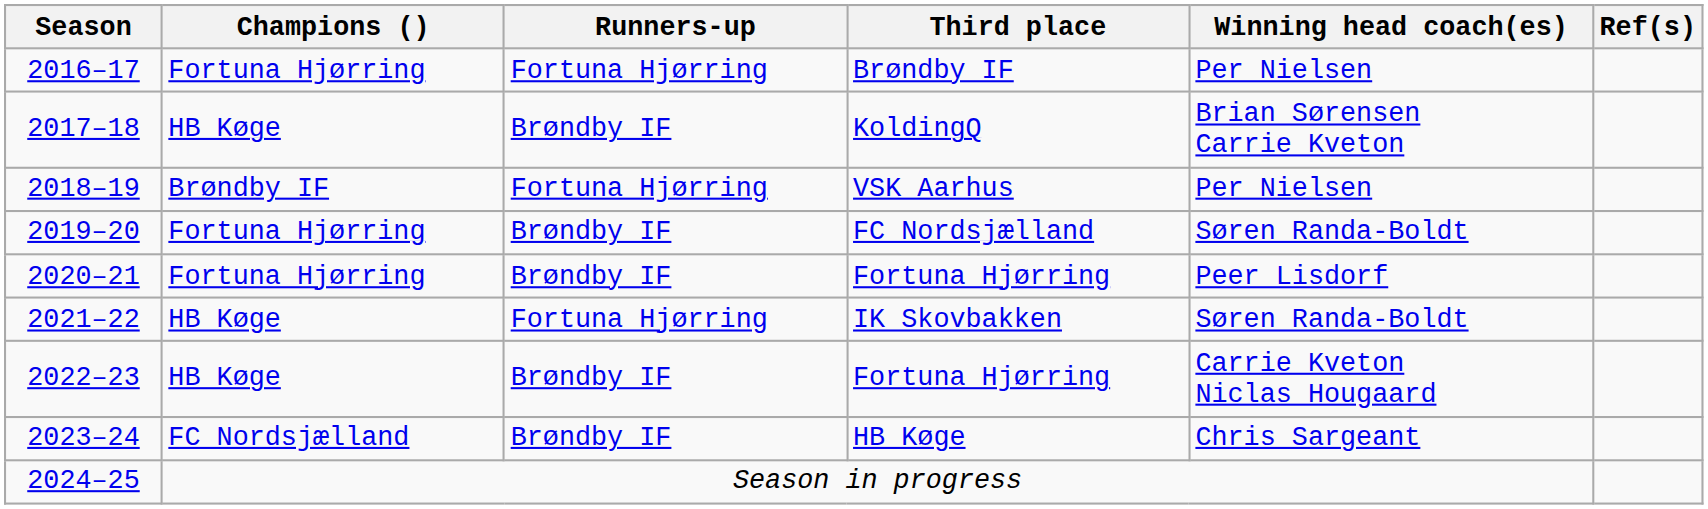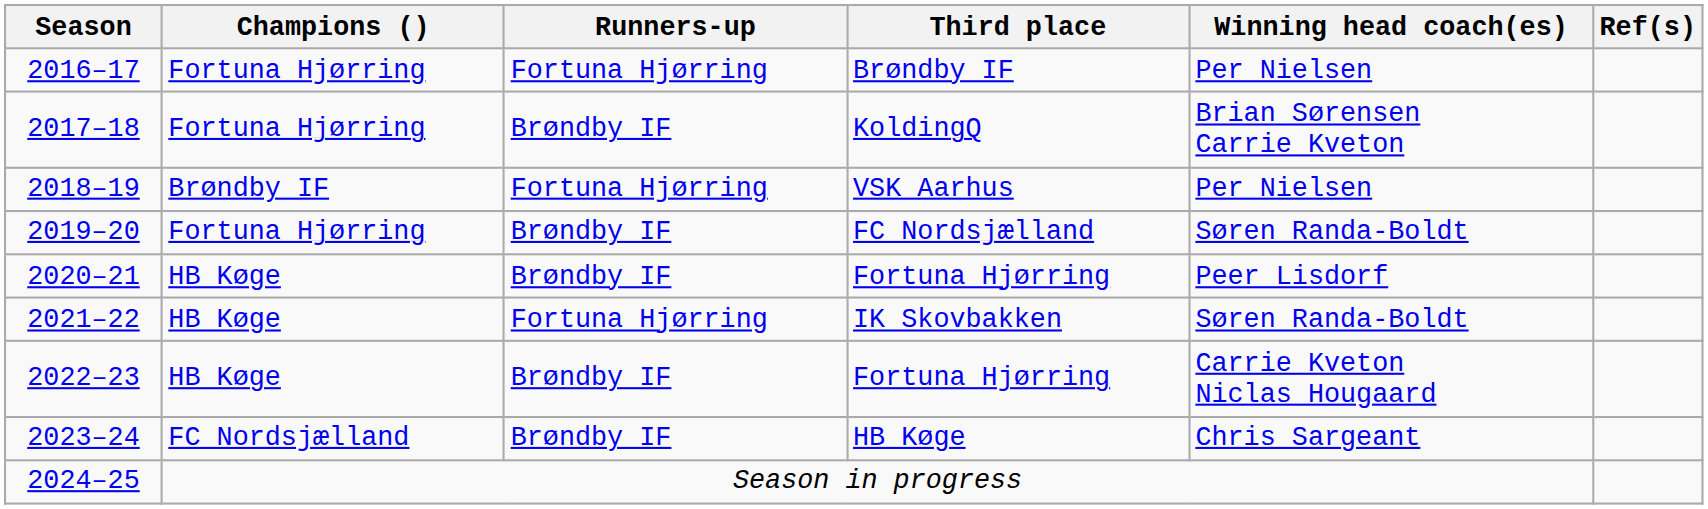2017–18 | Champions (): HB Køge -> Fortuna Hjørring
2020–21 | Champions (): Fortuna Hjørring -> HB Køge
